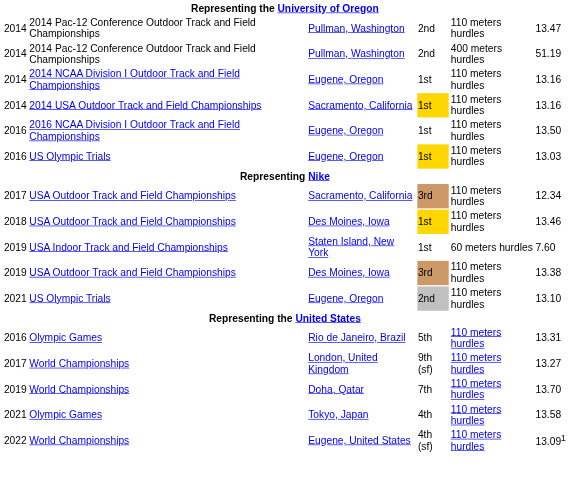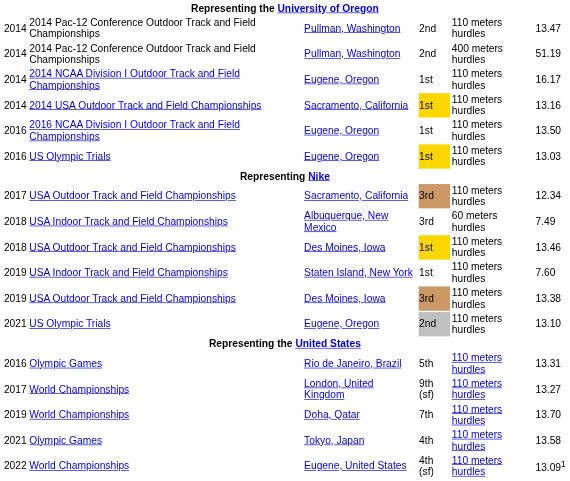2014 / Eugene, Oregon | column 6: 13.16 -> 16.17
+ row: 2018 | USA Indoor Track and Field Championships | Albuquerque, New Mexico | 3rd | 60 meters hurdles | 7.49
Staten Island, New York | column 5: 60 meters hurdles -> 110 meters hurdles
